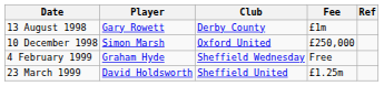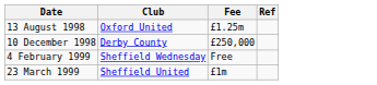- column: Player | Gary Rowett | Simon Marsh | Graham Hyde | David Holdsworth
13 August 1998 | Club: Derby County -> Oxford United
13 August 1998 | Fee: £1m -> £1.25m
10 December 1998 | Club: Oxford United -> Derby County
23 March 1999 | Fee: £1.25m -> £1m
